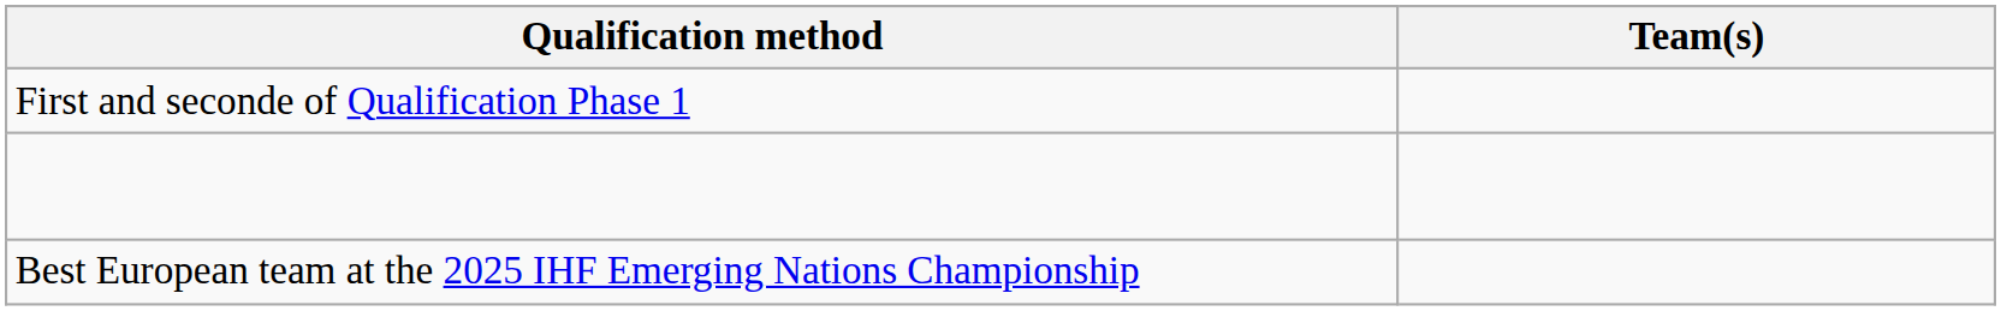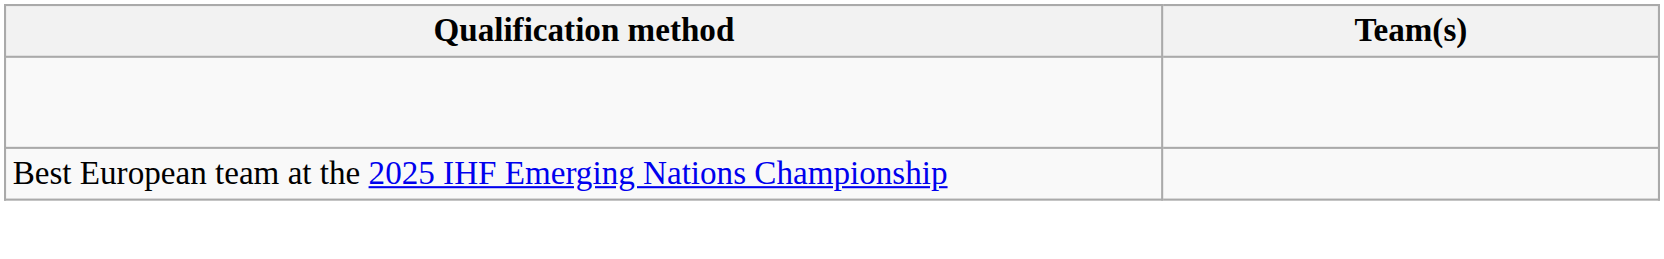- row: First and seconde of Qualification Phase 1
